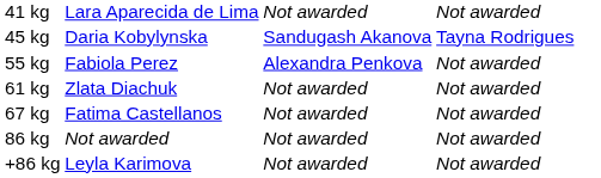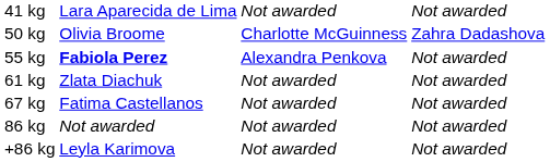- row: 45 kg | Daria Kobylynska | Sandugash Akanova | Tayna Rodrigues
+ row: 50 kg | Olivia Broome | Charlotte McGuinness | Zahra Dadashova
55 kg | column 2: normal -> bold
